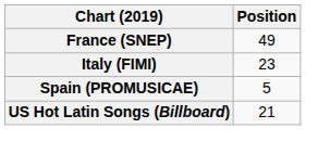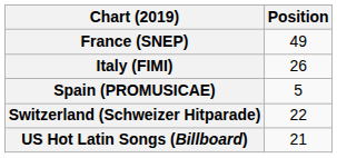Italy (FIMI) | Position: 23 -> 26
+ row: Switzerland (Schweizer Hitparade) | 22
